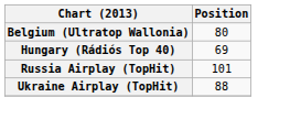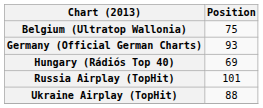Belgium (Ultratop Wallonia) | Position: 80 -> 75
+ row: Germany (Official German Charts) | 93
